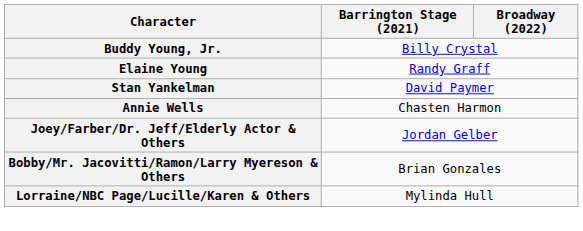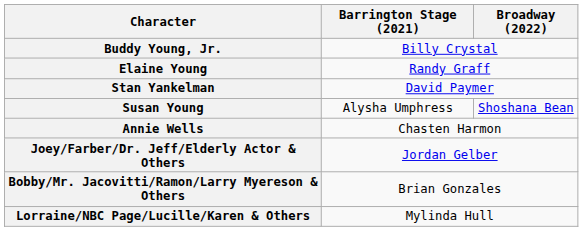+ row: Susan Young | Alysha Umphress | Shoshana Bean
